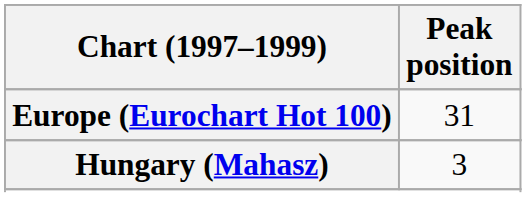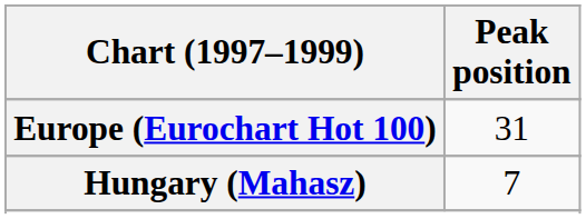Hungary (Mahasz) | Peak position: 3 -> 7
